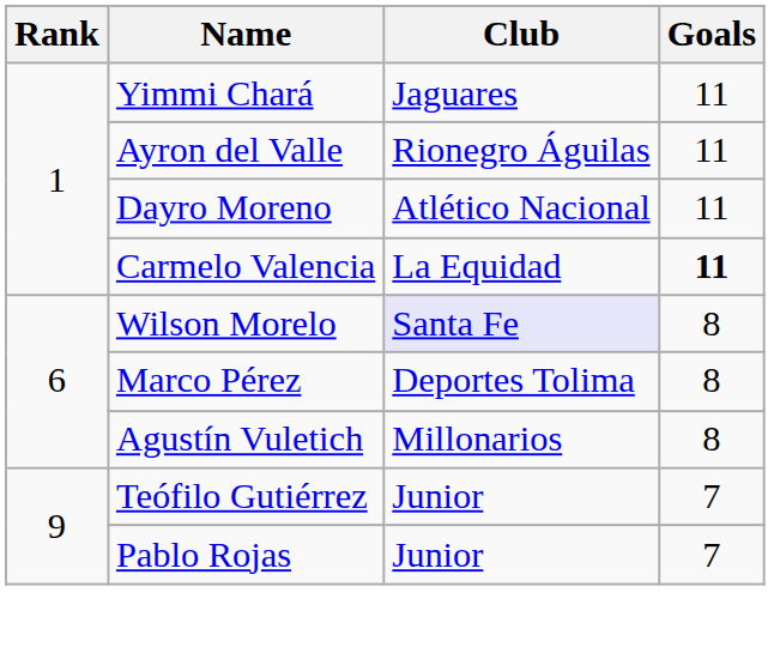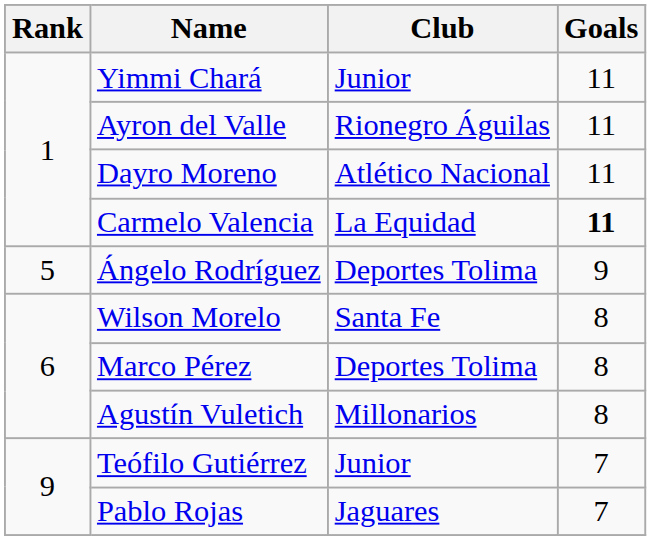Yimmi Chará | Club: Jaguares -> Junior
+ row: 5 | Ángelo Rodríguez | Deportes Tolima | 9
Wilson Morelo | Club: lavender background -> no background
Pablo Rojas | Club: Junior -> Jaguares
